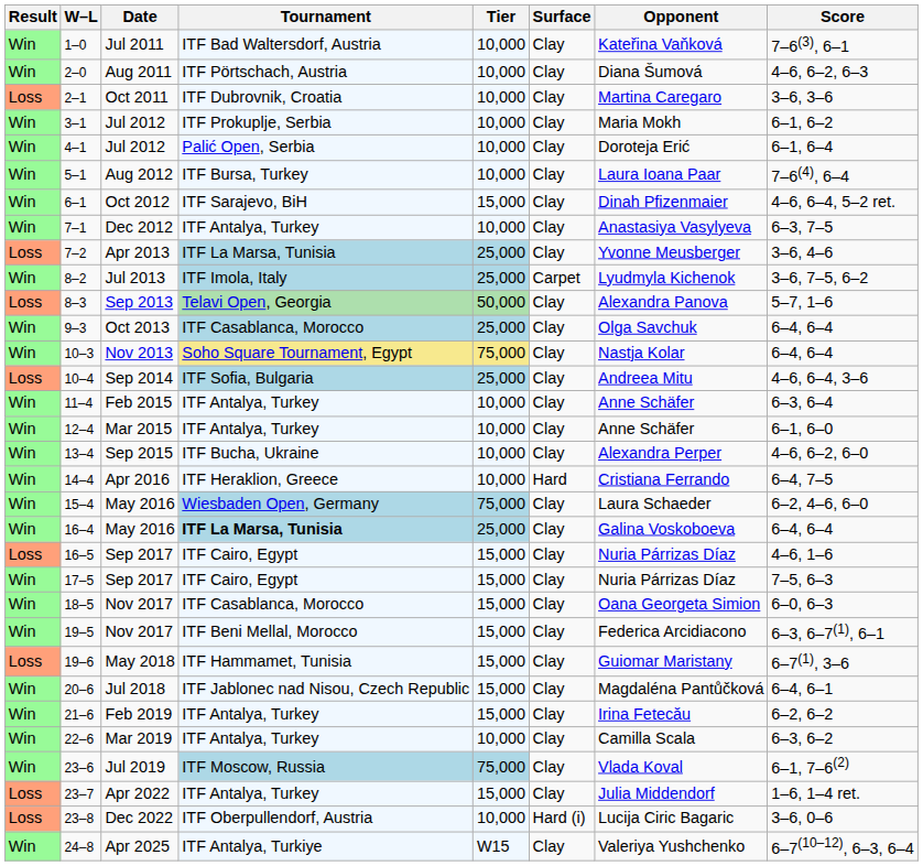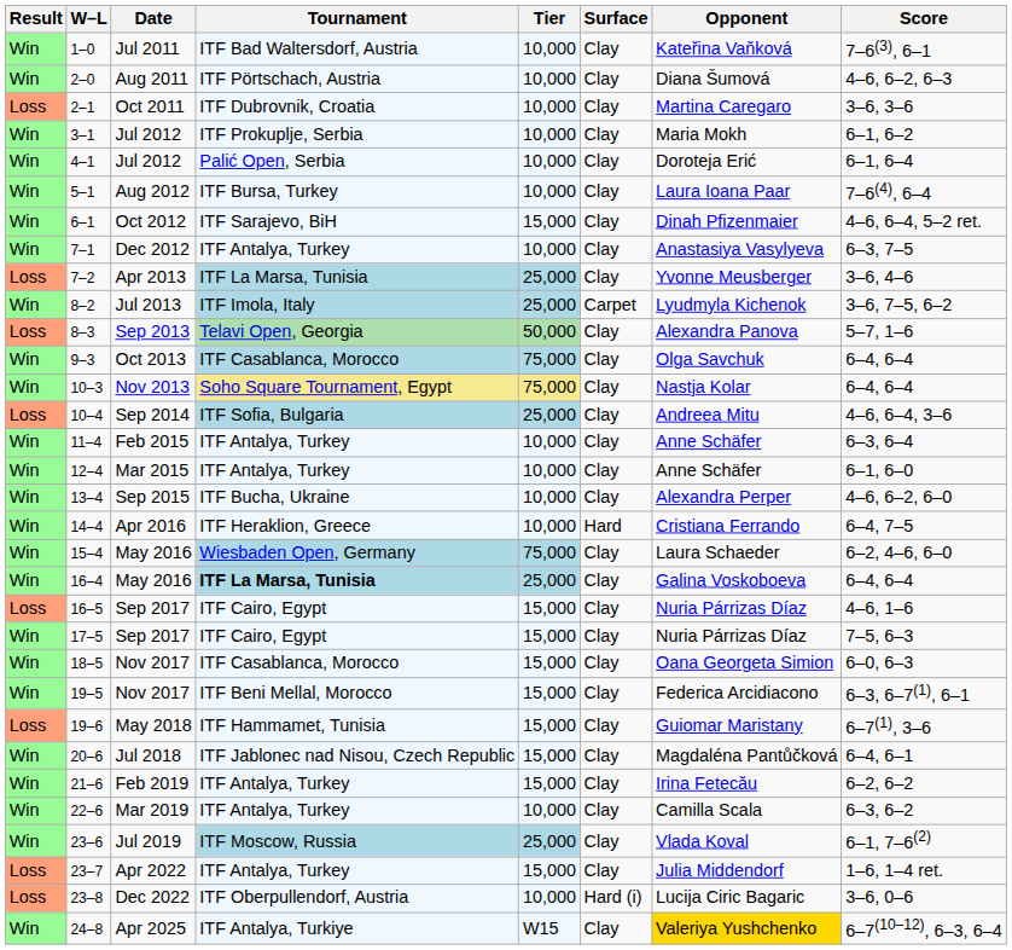9–3 | Tier: 25,000 -> 75,000
23–6 | Tier: 75,000 -> 25,000
24–8 | Opponent: no background -> gold background
